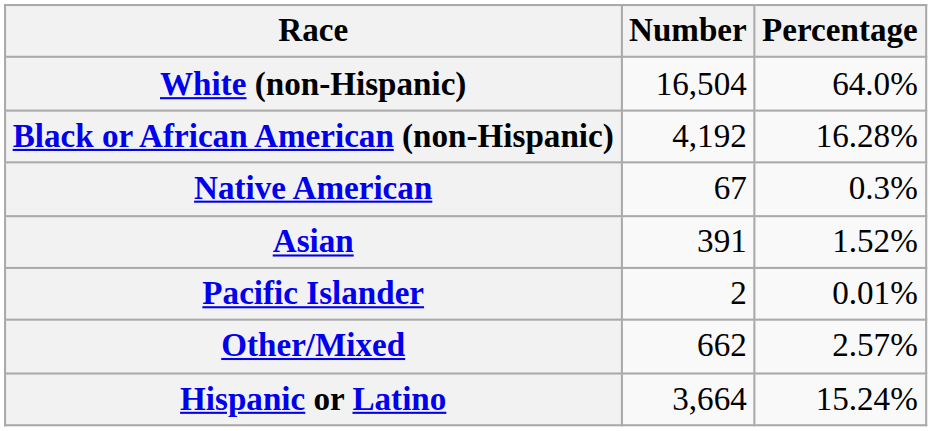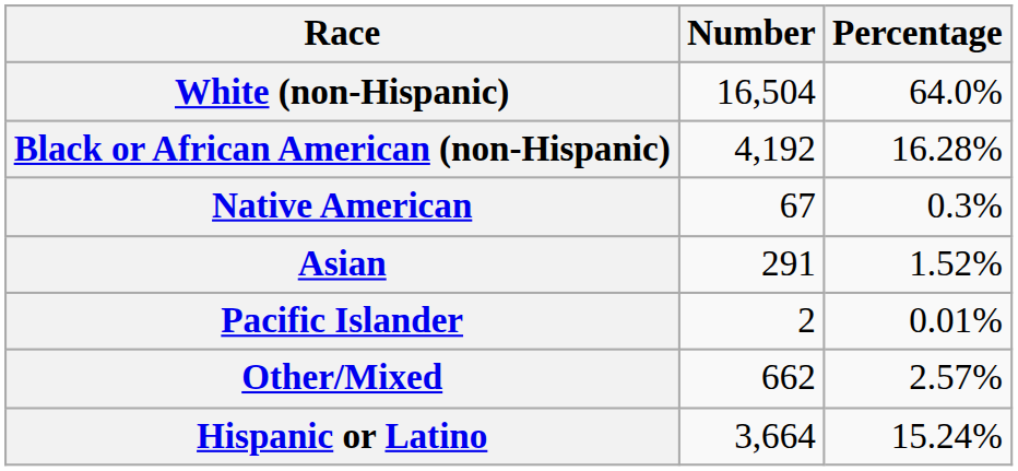Asian | Number: 391 -> 291
